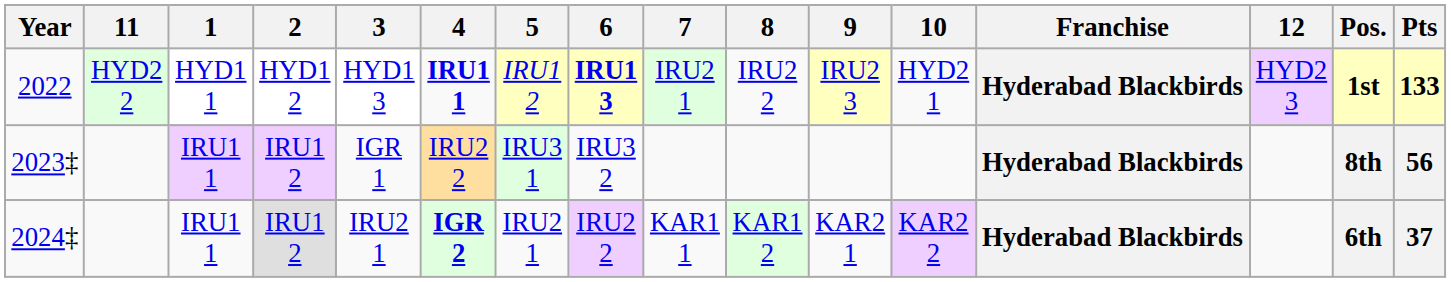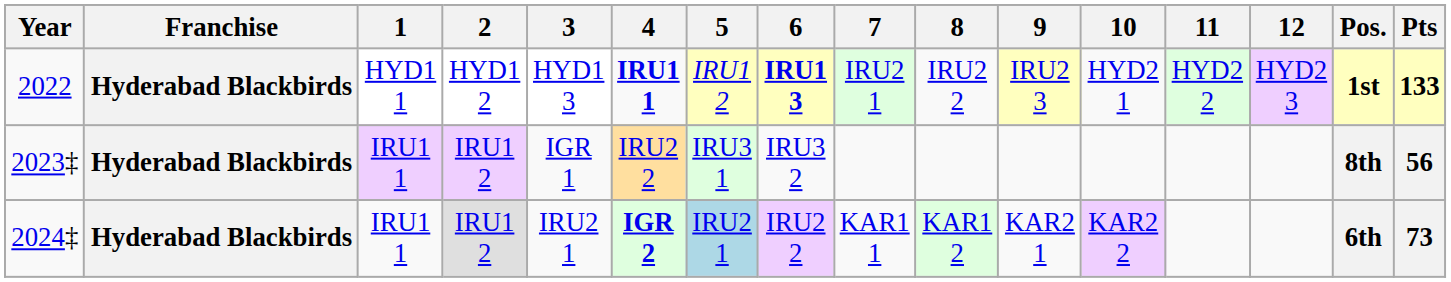columns swapped: Franchise <-> 11
2024‡ | 5: no background -> lightblue background
2024‡ | Pts: 37 -> 73
